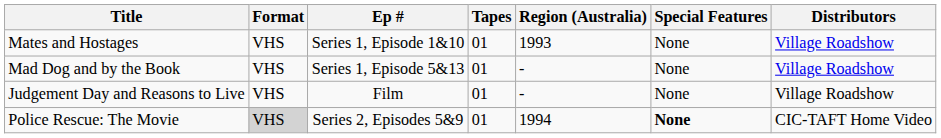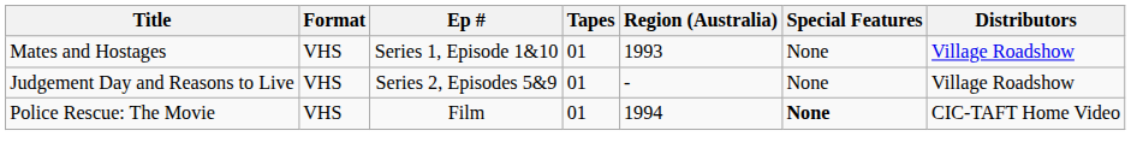- row: Mad Dog and by the Book | VHS | Series 1, Episode 5&13 | 01 | - | None | Village Roadshow
Judgement Day and Reasons to Live | Ep #: Film -> Series 2, Episodes 5&9
Police Rescue: The Movie | Format: lightgrey background -> no background
Police Rescue: The Movie | Ep #: Series 2, Episodes 5&9 -> Film
